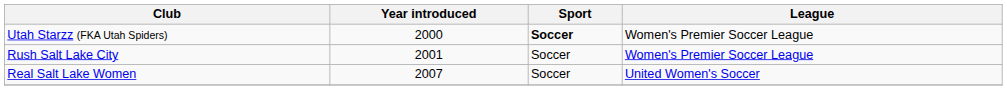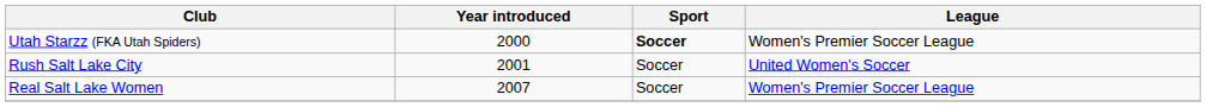Rush Salt Lake City | League: Women's Premier Soccer League -> United Women's Soccer
Real Salt Lake Women | League: United Women's Soccer -> Women's Premier Soccer League
